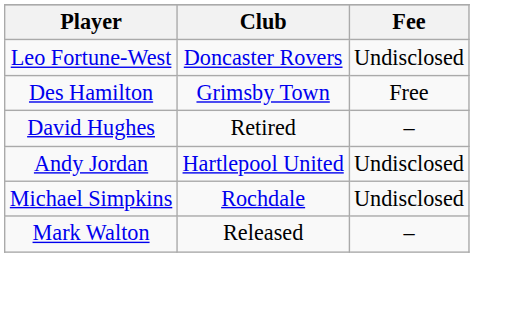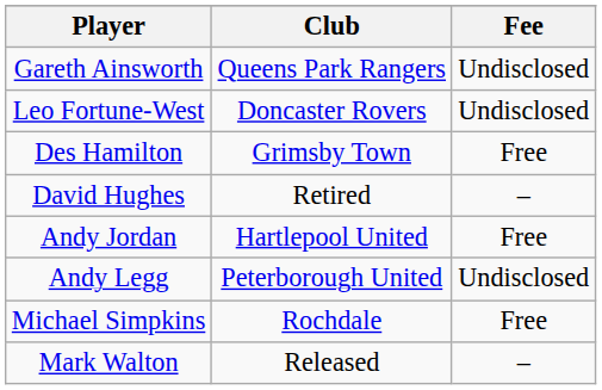+ row: Gareth Ainsworth | Queens Park Rangers | Undisclosed
Andy Jordan | Fee: Undisclosed -> Free
+ row: Andy Legg | Peterborough United | Undisclosed
Michael Simpkins | Fee: Undisclosed -> Free
